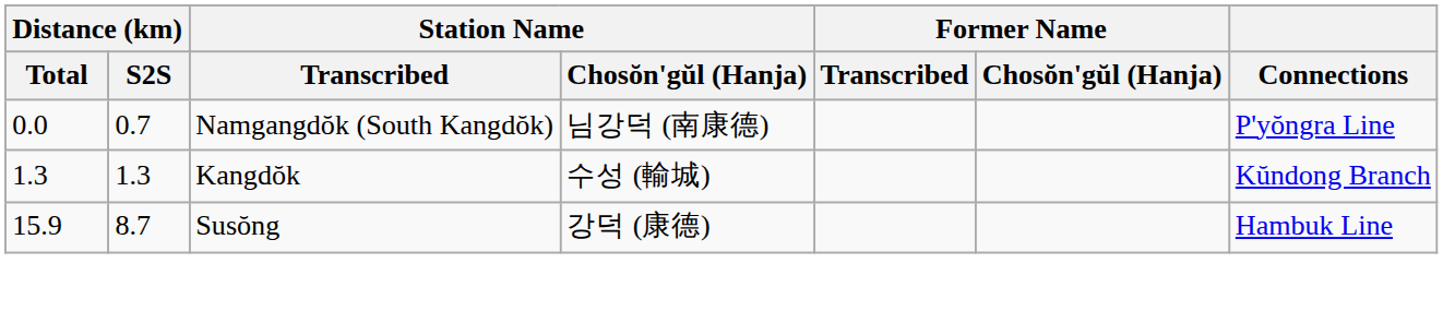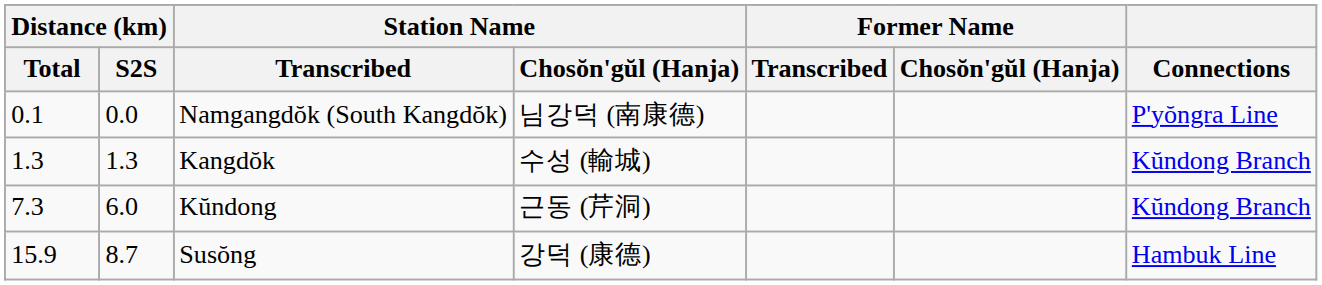Namgangdŏk (South Kangdŏk) | Distance (km) / Total: 0.0 -> 0.1
Namgangdŏk (South Kangdŏk) | Distance (km) / S2S: 0.7 -> 0.0
+ row: 7.3 | 6.0 | Kŭndong | 근동 (芹洞) | Kŭndong Branch
